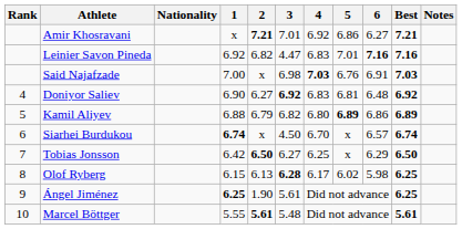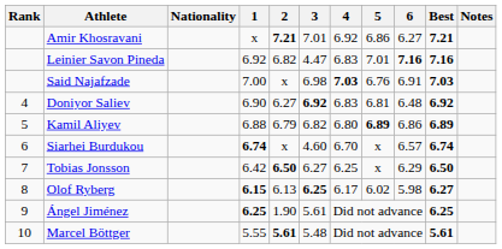Siarhei Burdukou | 3: 4.50 -> 4.60
Olof Ryberg | 1: normal -> bold
Olof Ryberg | 3: 6.28 -> 6.25
Olof Ryberg | Best: 6.25 -> 6.27
